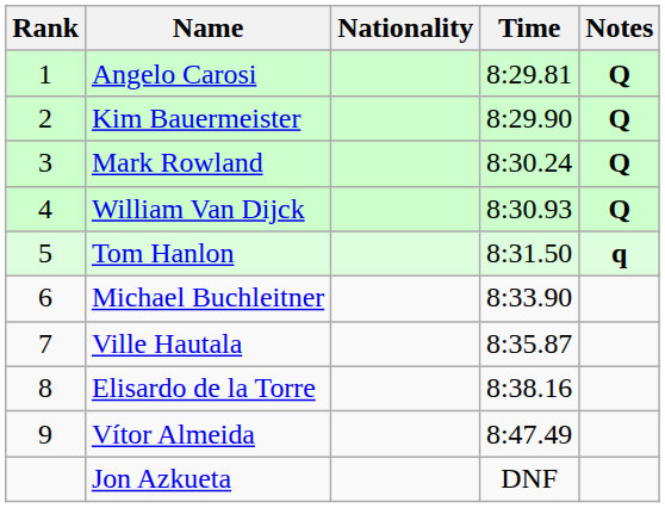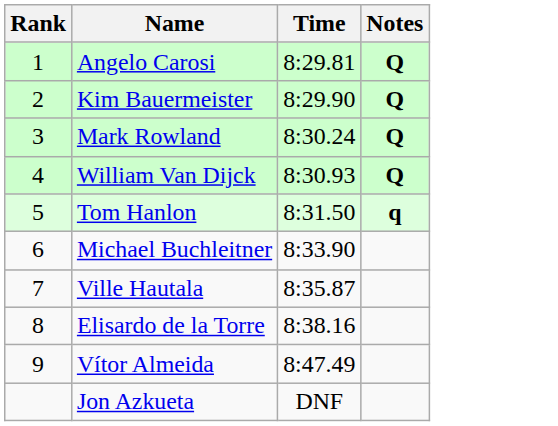- column: Nationality
